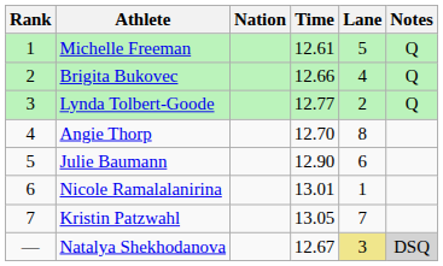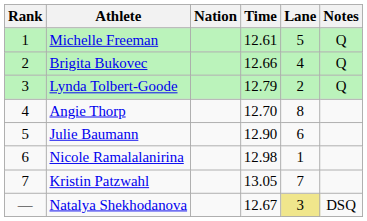Lynda Tolbert-Goode | Time: 12.77 -> 12.79
Nicole Ramalalanirina | Time: 13.01 -> 12.98
Natalya Shekhodanova | Notes: lightgrey background -> no background
